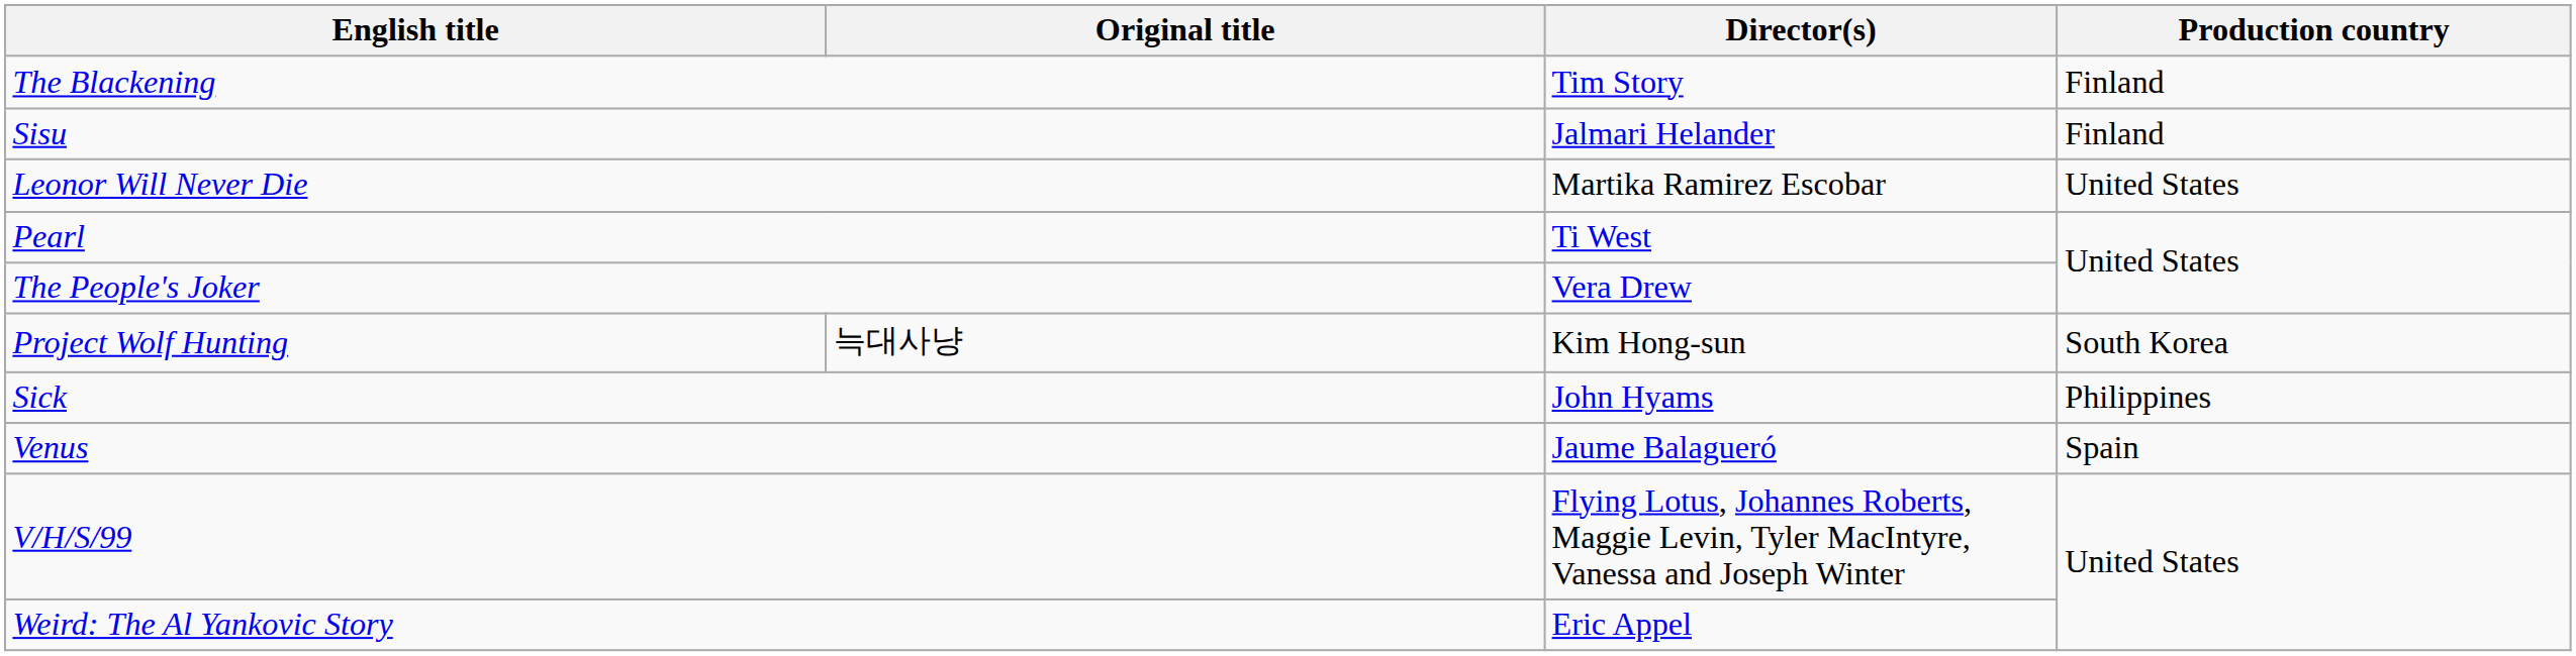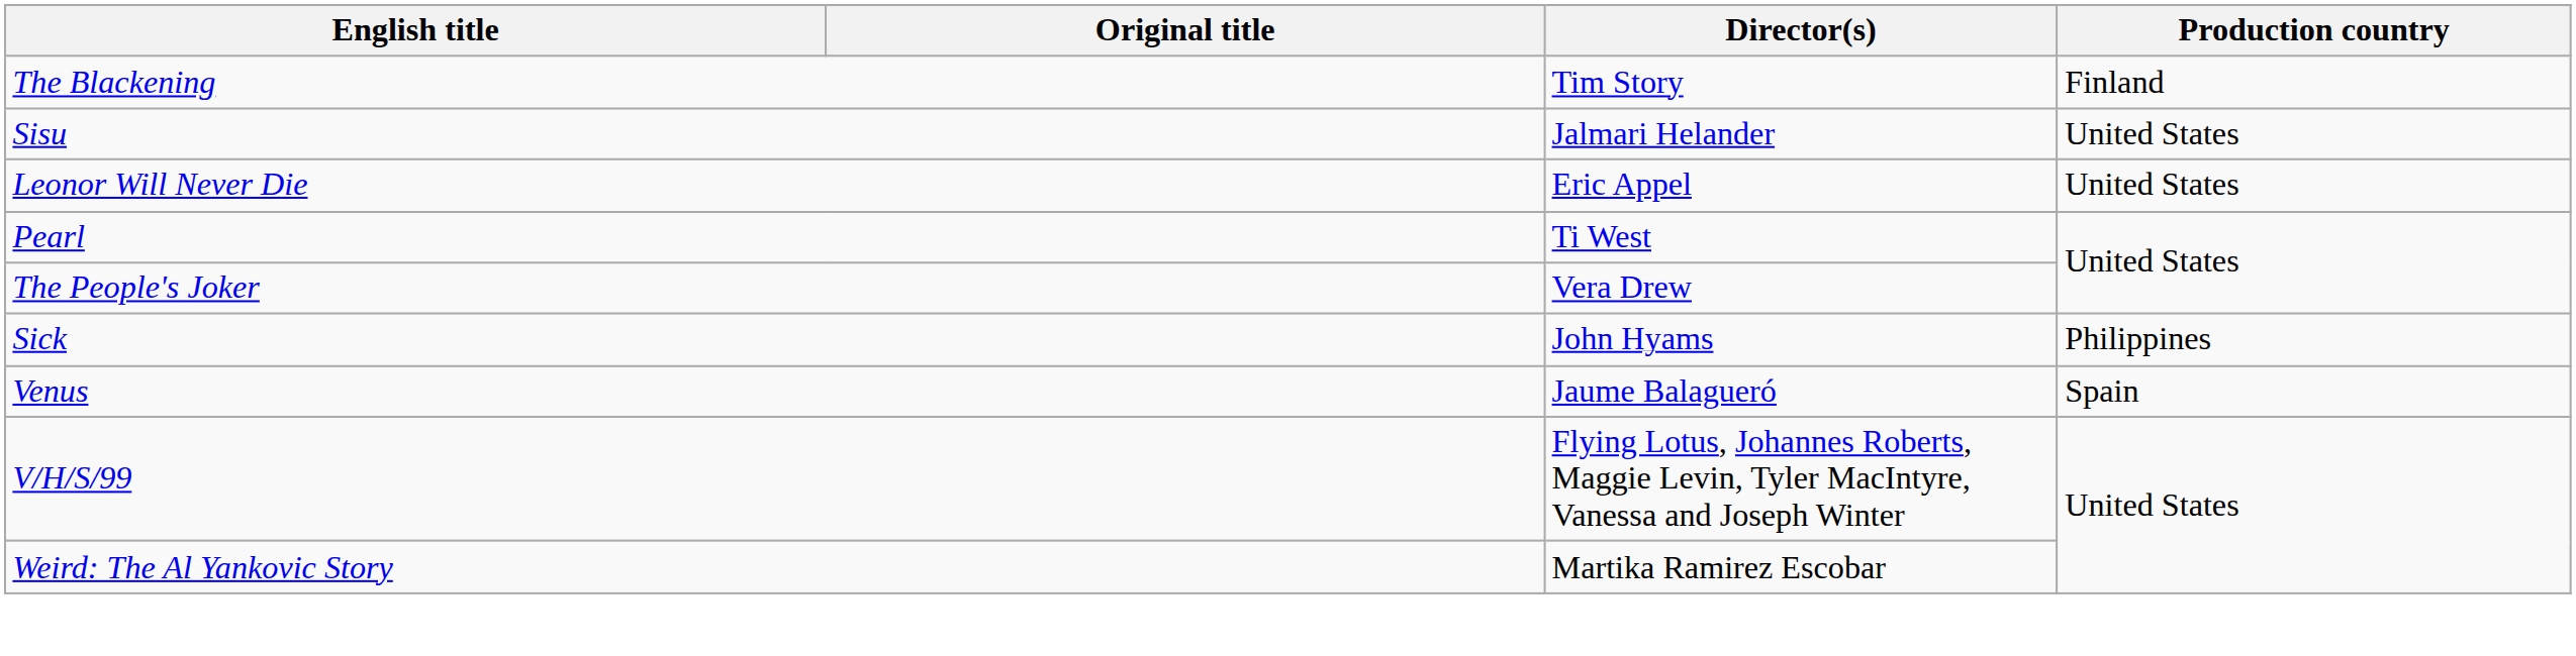Sisu | Production country: Finland -> United States
Leonor Will Never Die | Director(s): Martika Ramirez Escobar -> Eric Appel
- row: Project Wolf Hunting | 늑대사냥 | Kim Hong-sun | South Korea
Weird: The Al Yankovic Story | Director(s): Eric Appel -> Martika Ramirez Escobar
